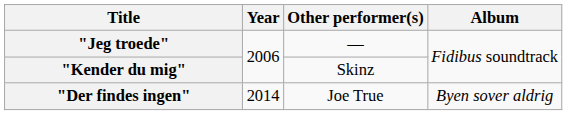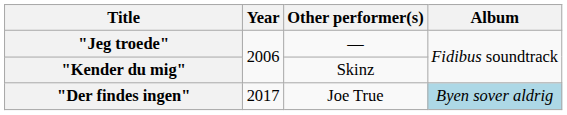"Der findes ingen" | Year: 2014 -> 2017
"Der findes ingen" | Album: no background -> lightblue background
